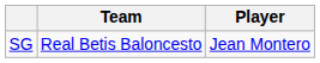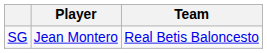columns swapped: Player <-> Team
